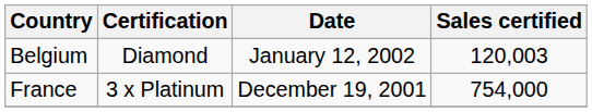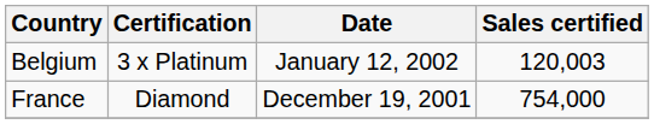Belgium | Certification: Diamond -> 3 x Platinum
France | Certification: 3 x Platinum -> Diamond
